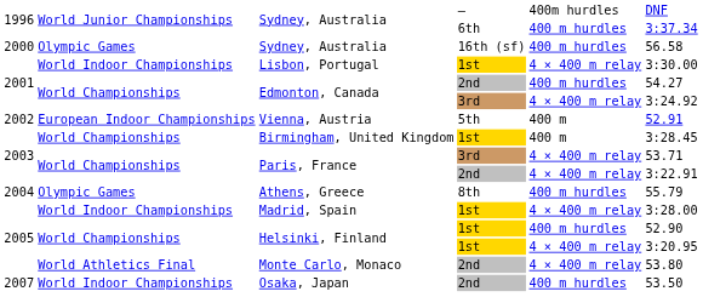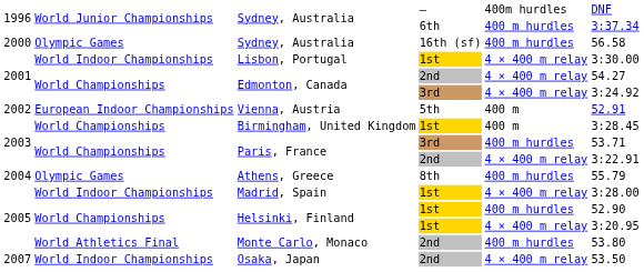Edmonton, Canada / 2nd | column 5: 400 m hurdles -> 4 × 400 m relay
Paris, France / 3rd | column 5: 4 × 400 m relay -> 400 m hurdles
Monte Carlo, Monaco | column 5: 4 × 400 m relay -> 400 m hurdles
Osaka, Japan | column 5: 400 m hurdles -> 4 × 400 m relay
